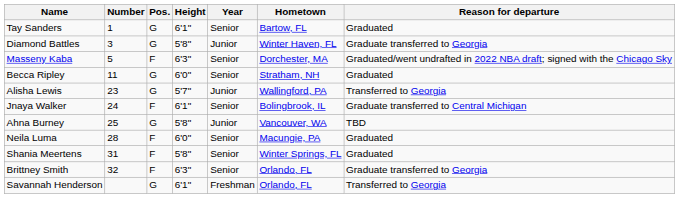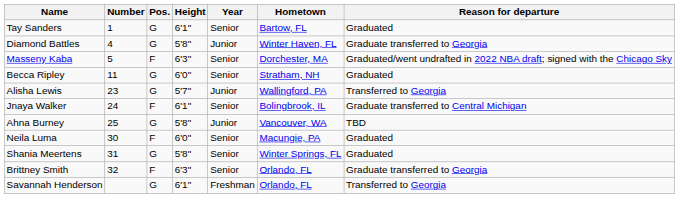Diamond Battles | Number: 3 -> 4
Neila Luma | Number: 28 -> 30
Shania Meertens | Pos.: F -> G
